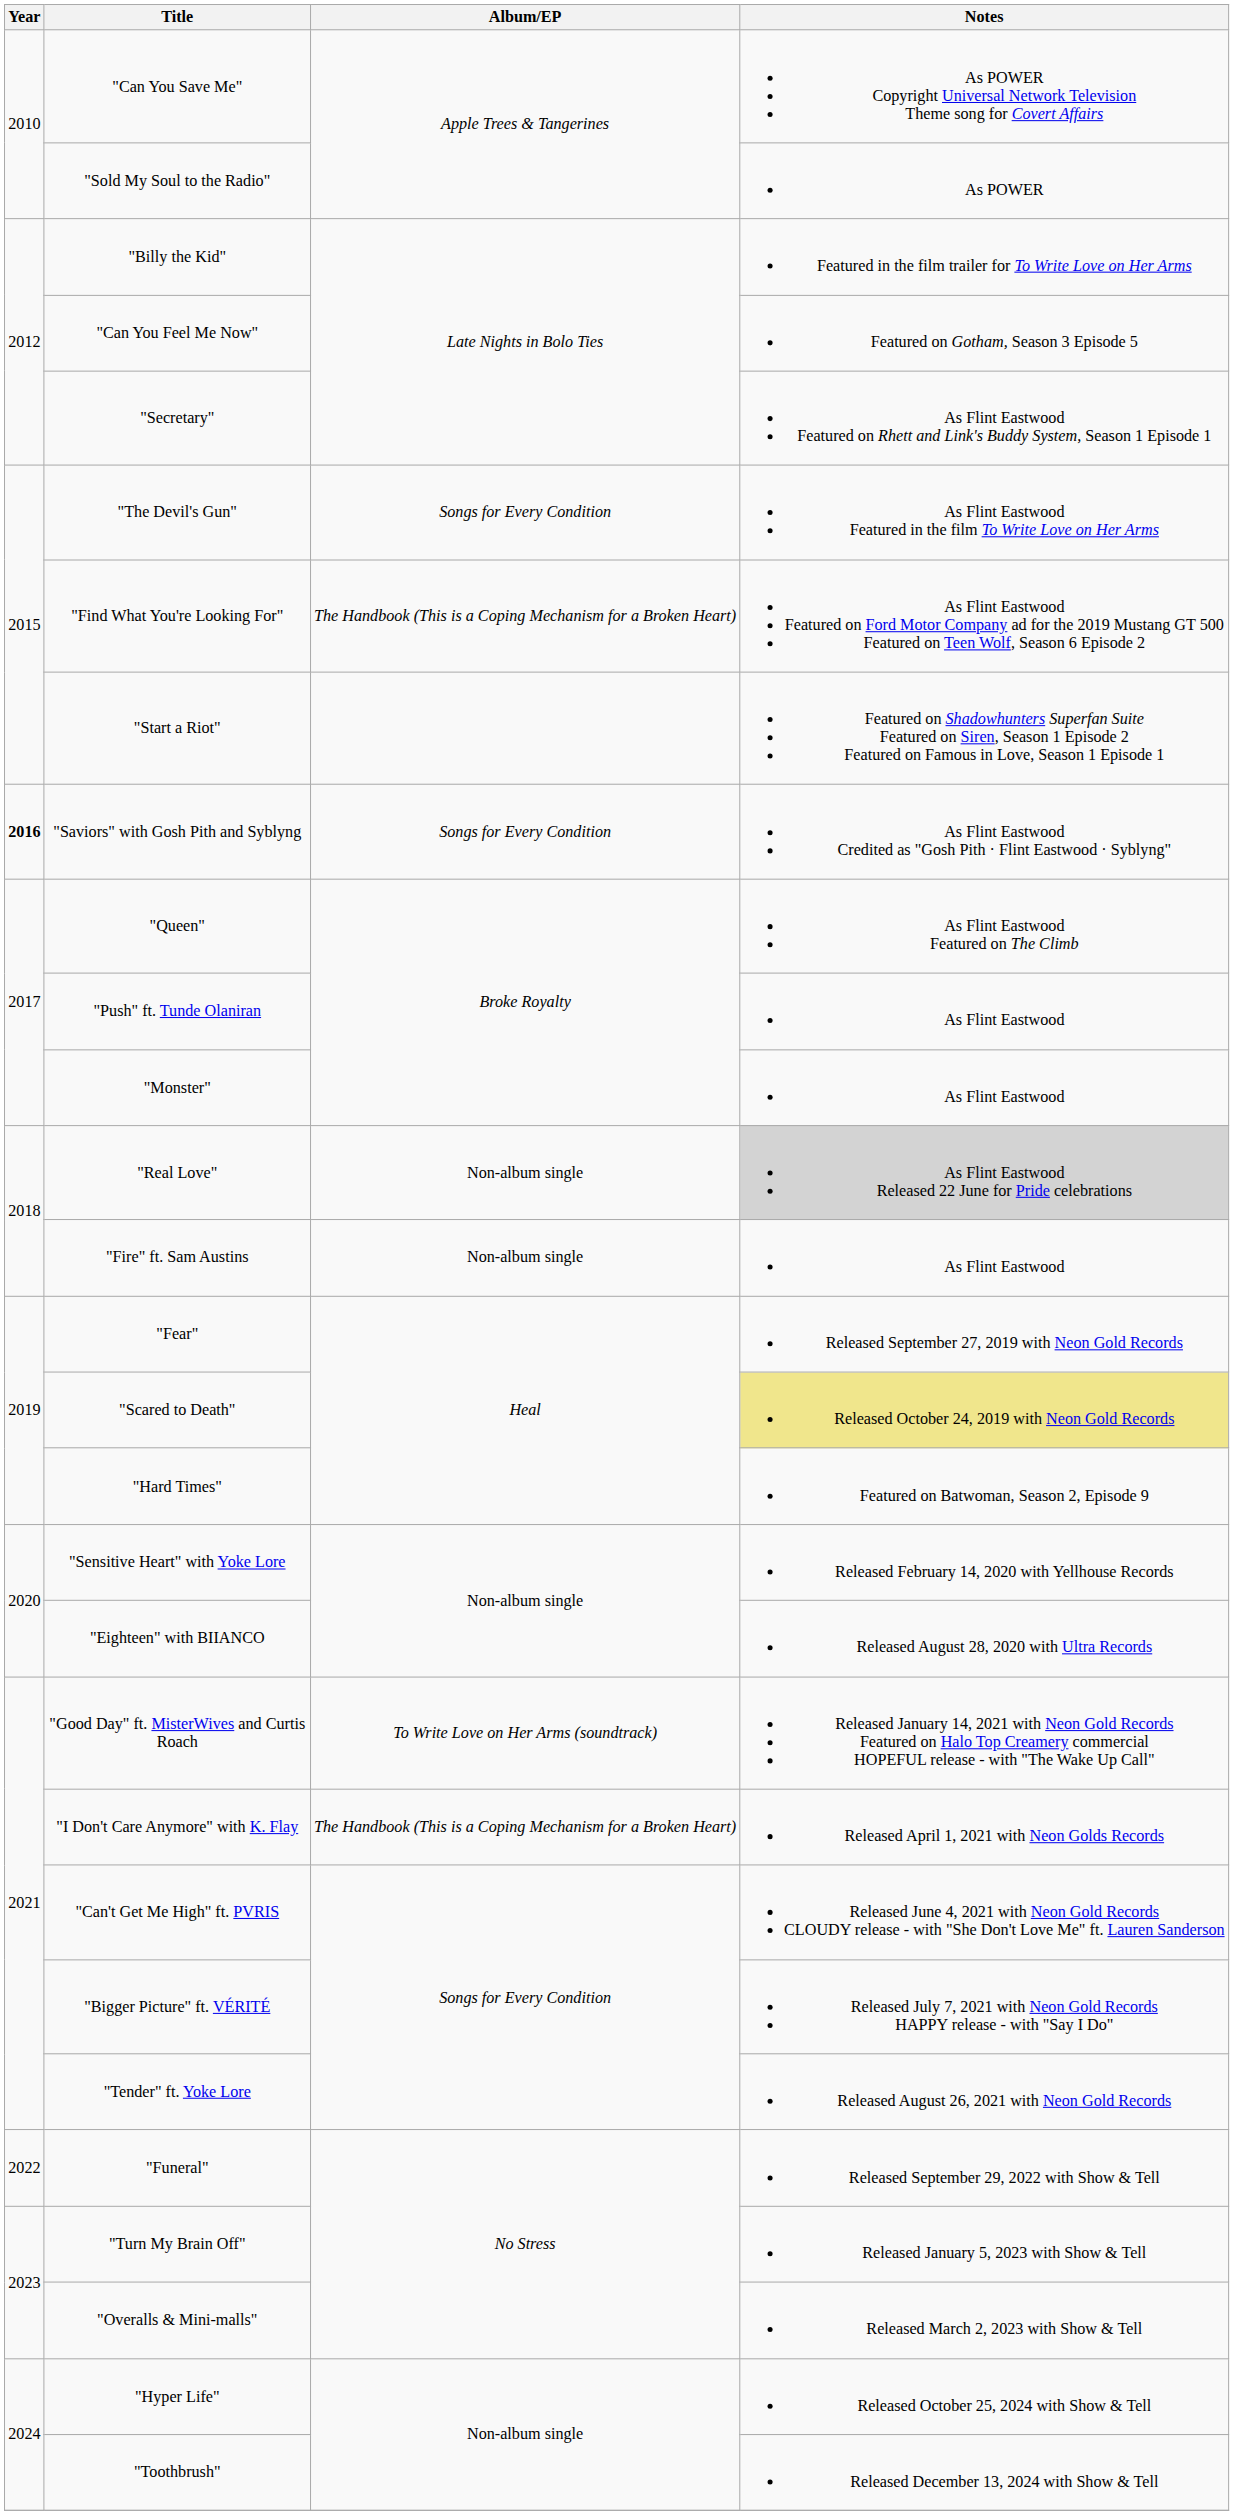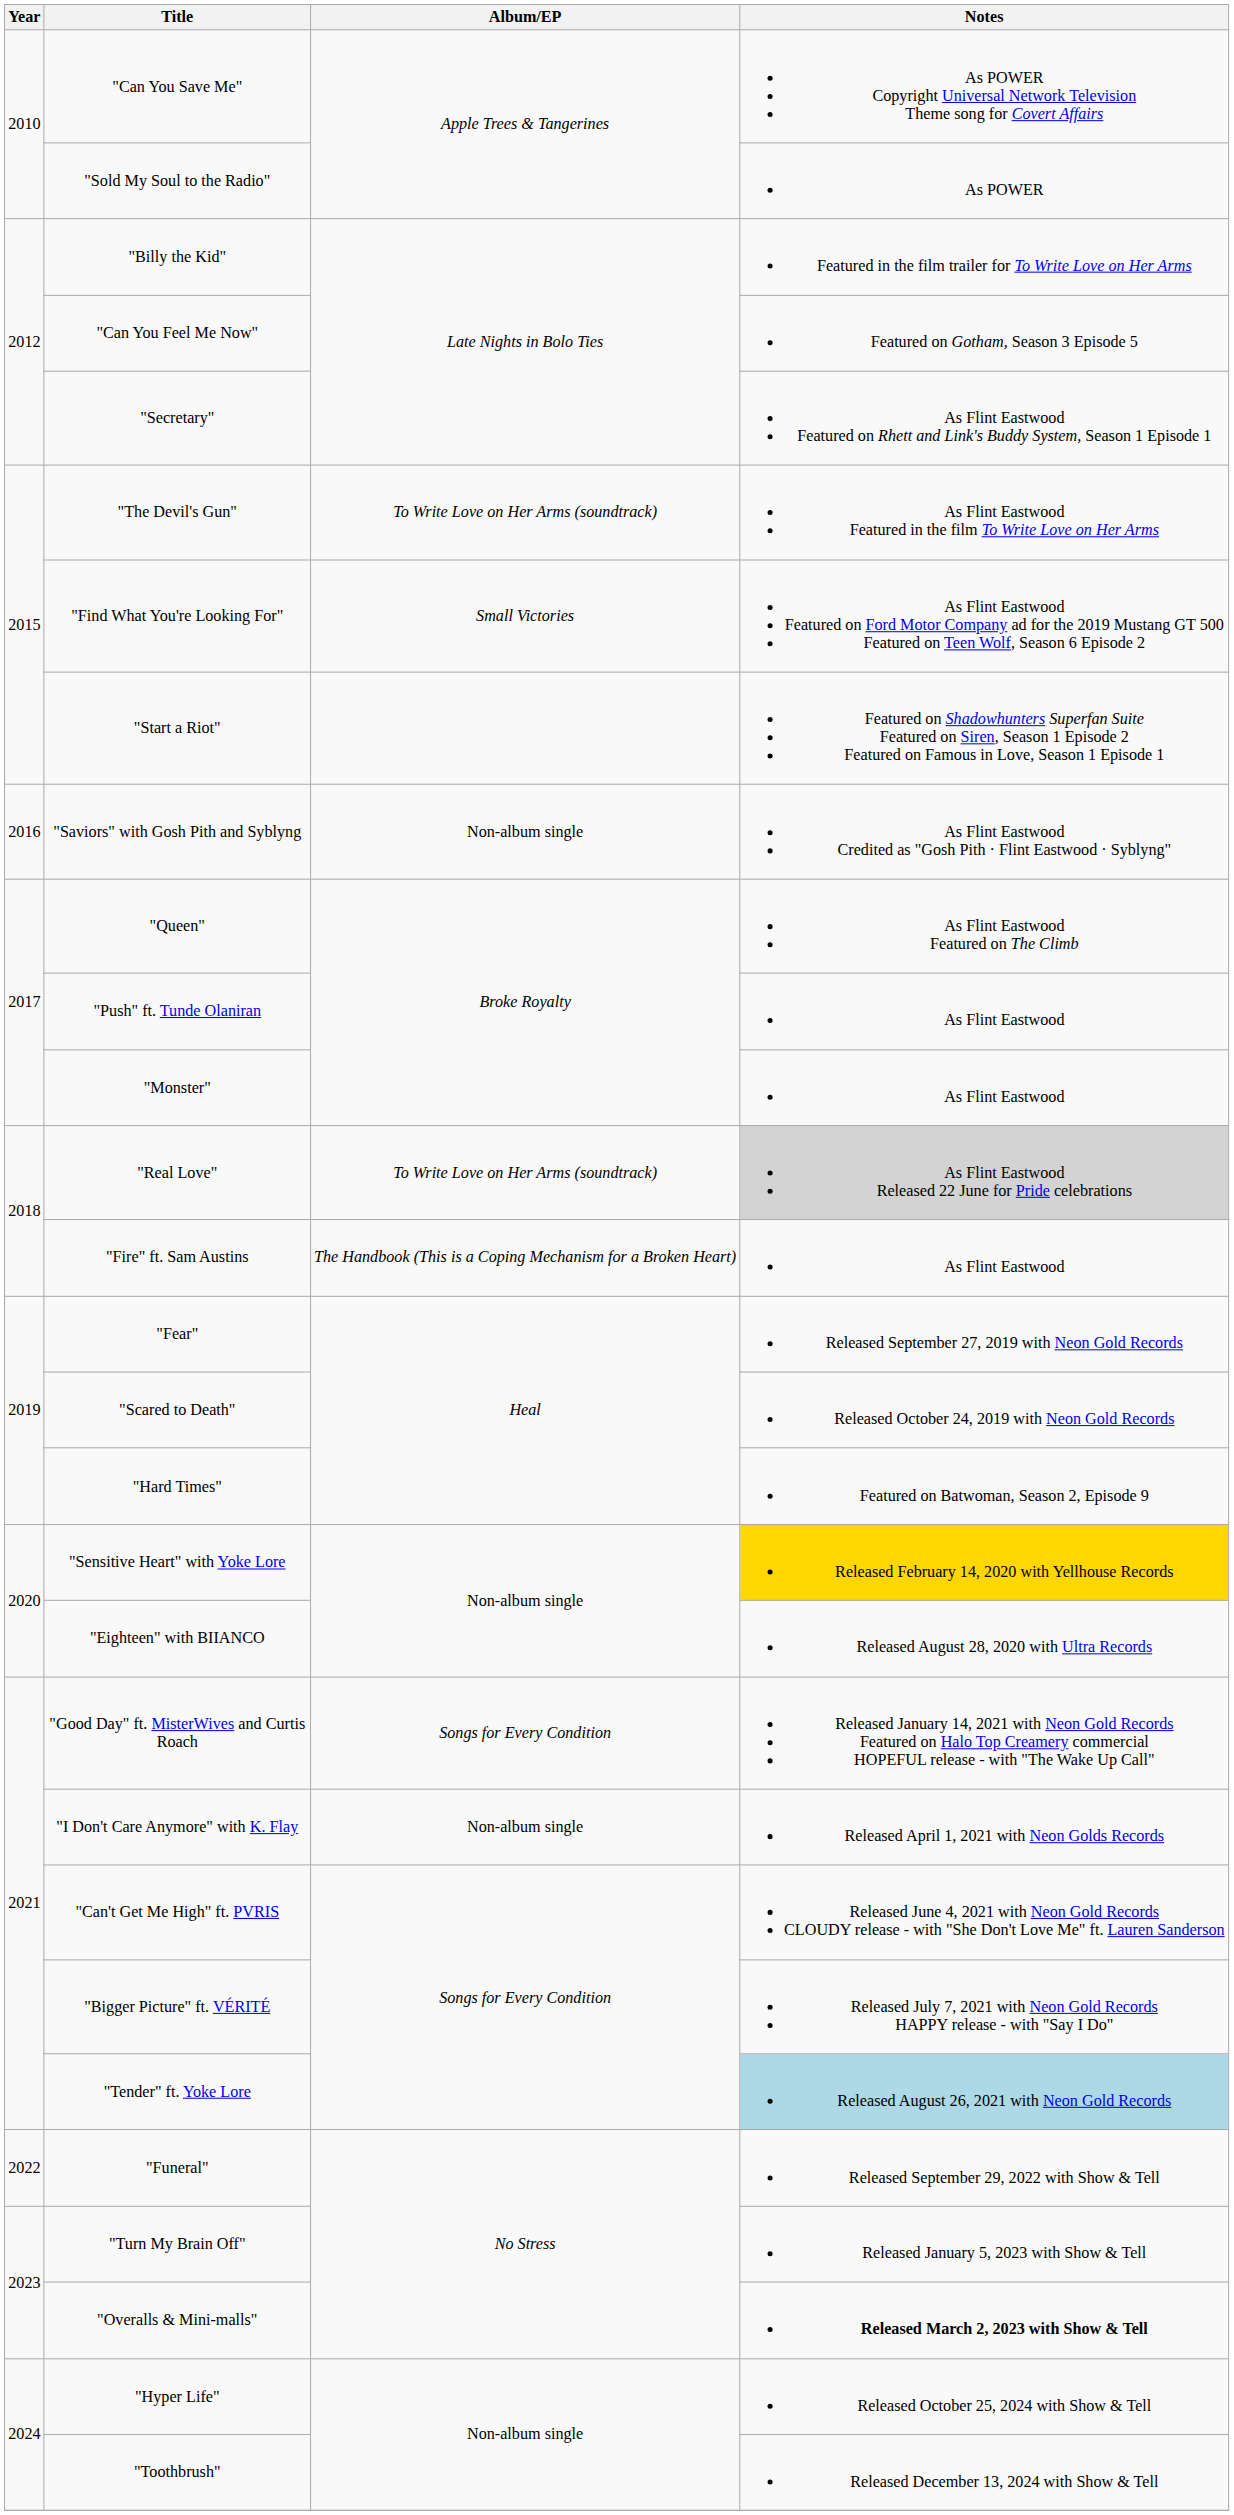"The Devil's Gun" | Album/EP: Songs for Every Condition -> To Write Love on Her Arms (soundtrack)
"Find What You're Looking For" | Album/EP: The Handbook (This is a Coping Mechanism for a Broken Heart) -> Small Victories
"Saviors" with Gosh Pith and Syblyng | Year: bold -> normal
"Saviors" with Gosh Pith and Syblyng | Album/EP: Songs for Every Condition -> Non-album single
"Real Love" | Album/EP: Non-album single -> To Write Love on Her Arms (soundtrack)
"Fire" ft. Sam Austins | Album/EP: Non-album single -> The Handbook (This is a Coping Mechanism for a Broken Heart)
"Scared to Death" | Notes: khaki background -> no background
"Sensitive Heart" with Yoke Lore | Notes: no background -> gold background
"Good Day" ft. MisterWives and Curtis Roach | Album/EP: To Write Love on Her Arms (soundtrack) -> Songs for Every Condition
"I Don't Care Anymore" with K. Flay | Album/EP: The Handbook (This is a Coping Mechanism for a Broken Heart) -> Non-album single
"Tender" ft. Yoke Lore | Notes: no background -> lightblue background
"Overalls & Mini-malls" | Notes: normal -> bold
